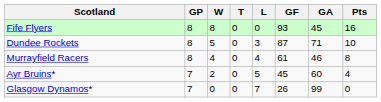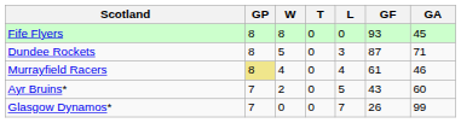- column: Pts | 16 | 10 | 8 | 4 | 0
Murrayfield Racers | GP: no background -> khaki background
Ayr Bruins* | GF: 45 -> 43
